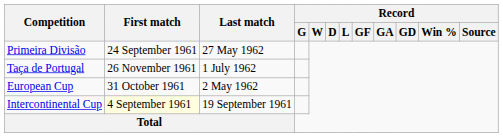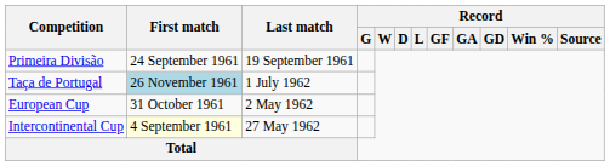Primeira Divisão | Last match: 27 May 1962 -> 19 September 1961
Taça de Portugal | First match: no background -> lightblue background
Intercontinental Cup | Last match: 19 September 1961 -> 27 May 1962
